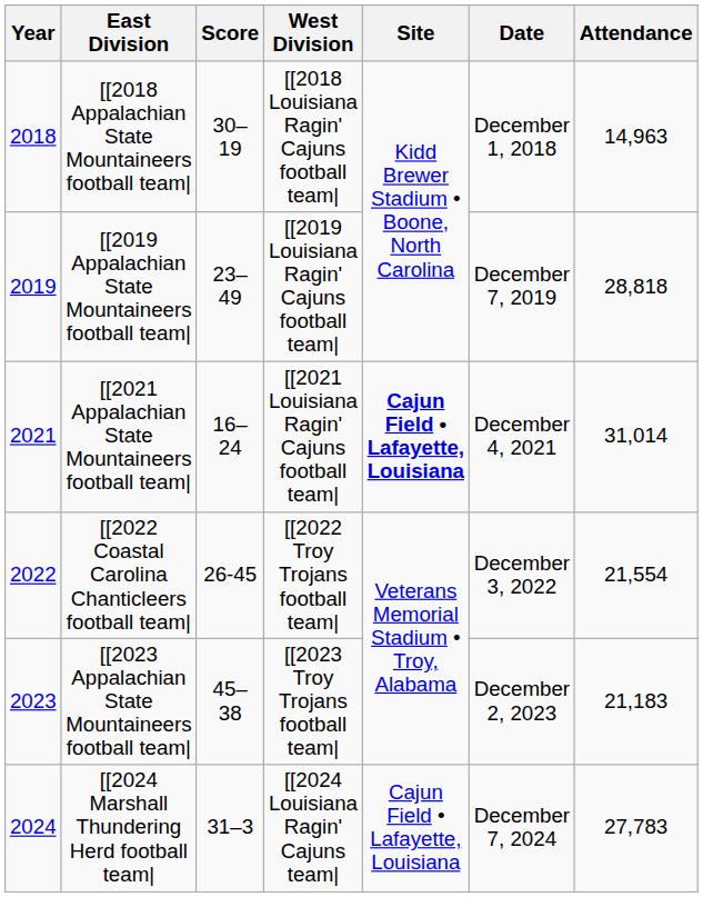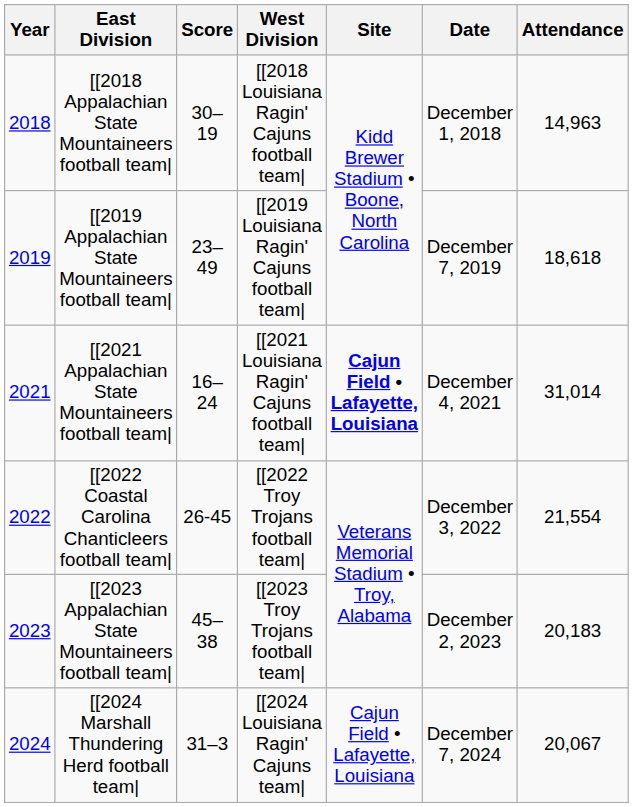[[2019 Appalachian State Mountaineers football team| | Attendance: 28,818 -> 18,618
[[2023 Appalachian State Mountaineers football team| | Attendance: 21,183 -> 20,183
[[2024 Marshall Thundering Herd football team| | Attendance: 27,783 -> 20,067
